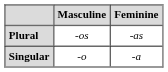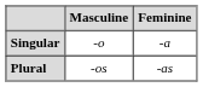rows swapped: Singular <-> Plural
